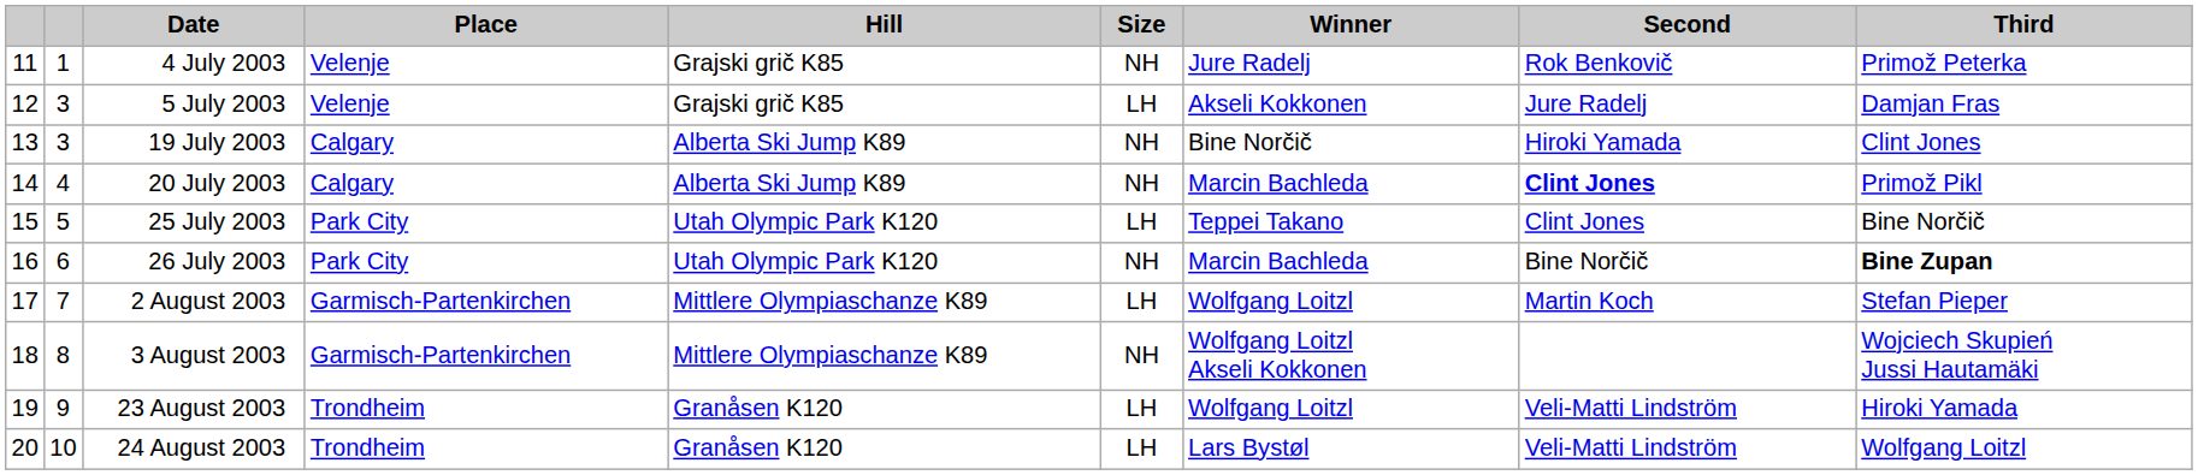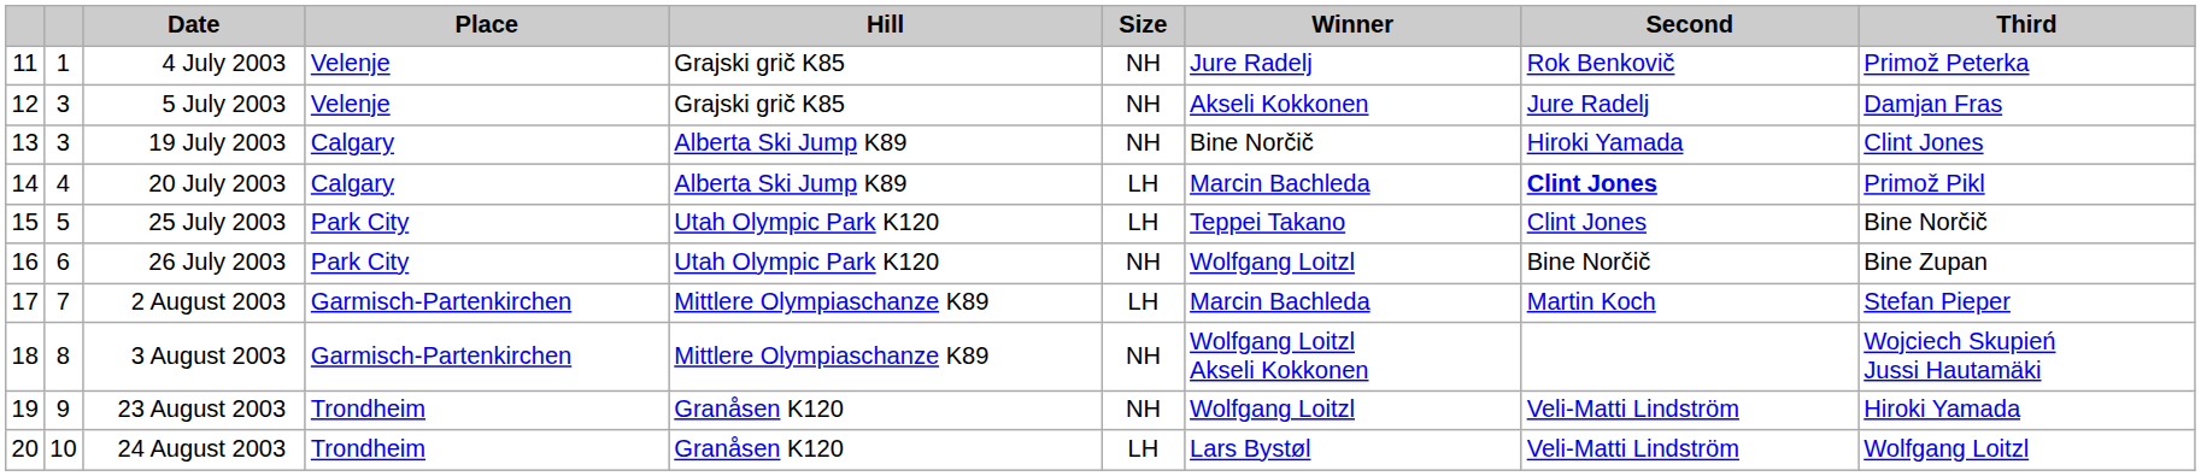5 July 2003 | Size: LH -> NH
20 July 2003 | Size: NH -> LH
26 July 2003 | Winner: Marcin Bachleda -> Wolfgang Loitzl
26 July 2003 | Third: bold -> normal
2 August 2003 | Winner: Wolfgang Loitzl -> Marcin Bachleda
23 August 2003 | Size: LH -> NH
